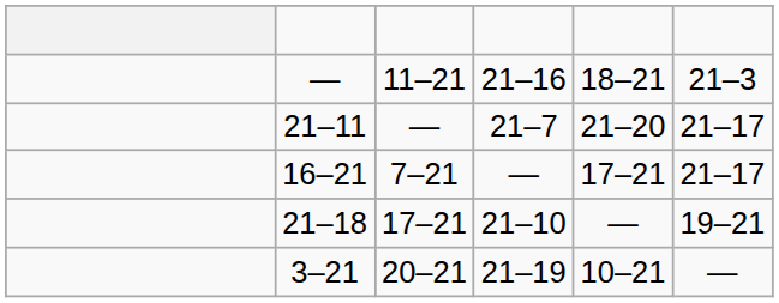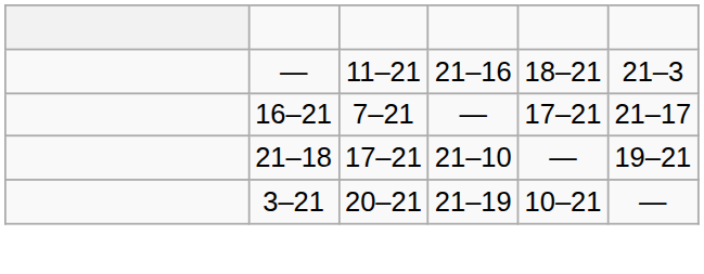- row: 21–11 | — | 21–7 | 21–20 | 21–17
